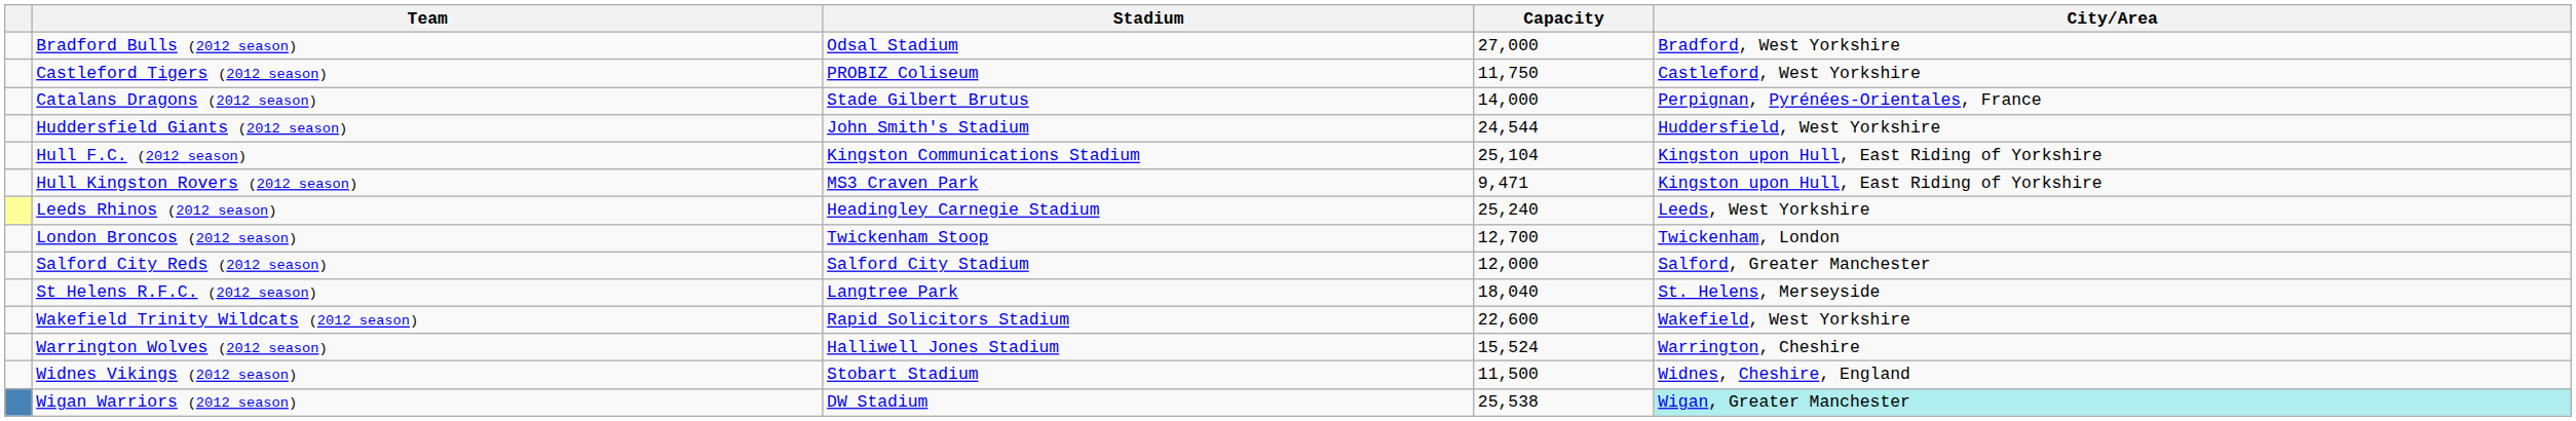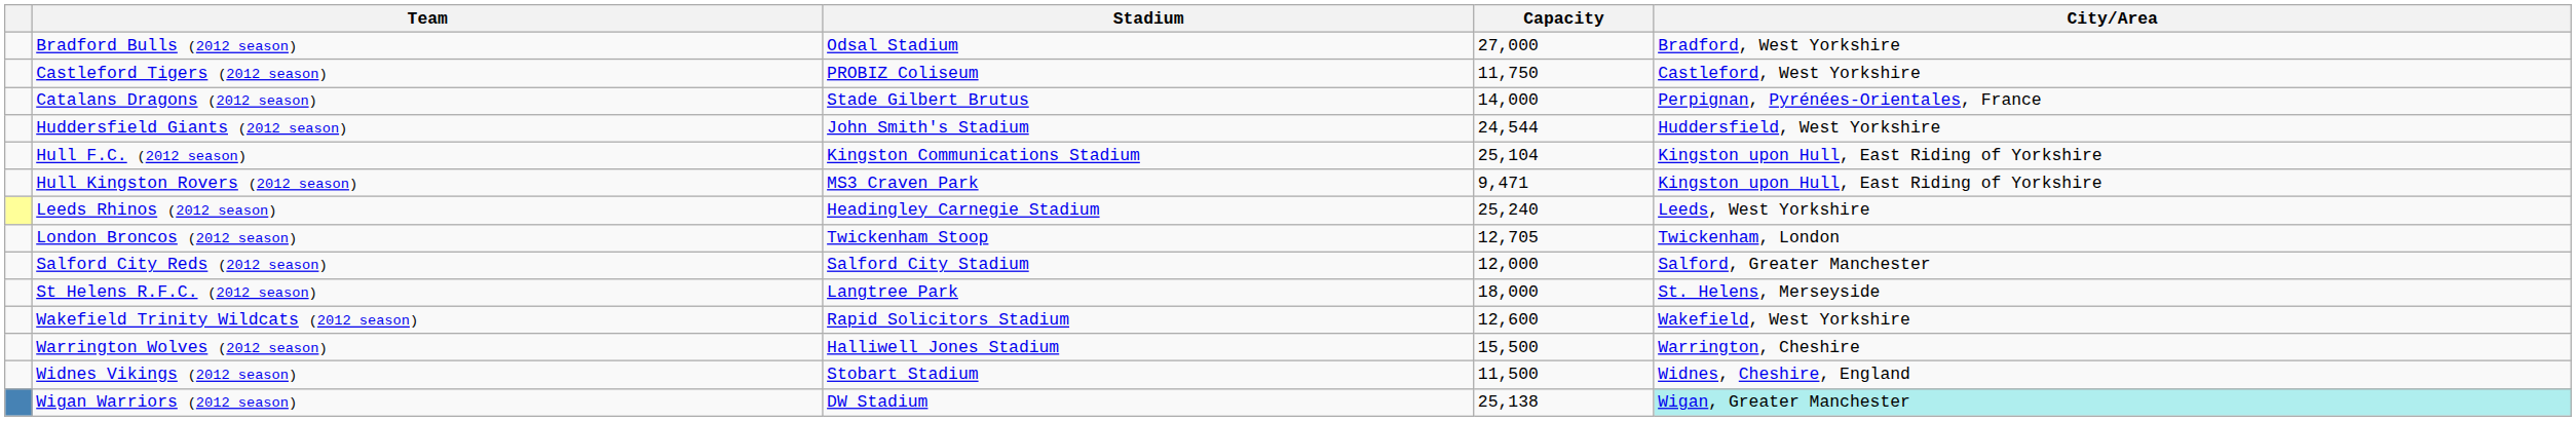London Broncos (2012 season) | Capacity: 12,700 -> 12,705
St Helens R.F.C. (2012 season) | Capacity: 18,040 -> 18,000
Wakefield Trinity Wildcats (2012 season) | Capacity: 22,600 -> 12,600
Warrington Wolves (2012 season) | Capacity: 15,524 -> 15,500
Wigan Warriors (2012 season) | Capacity: 25,538 -> 25,138
